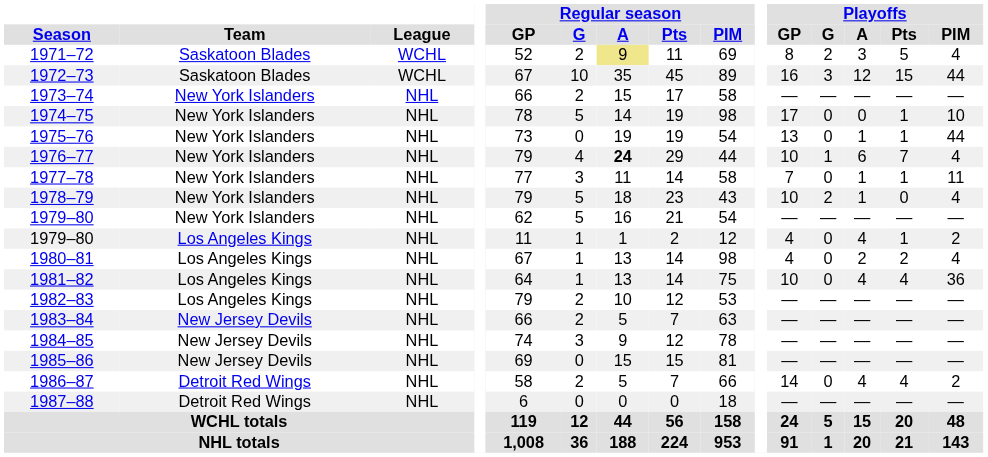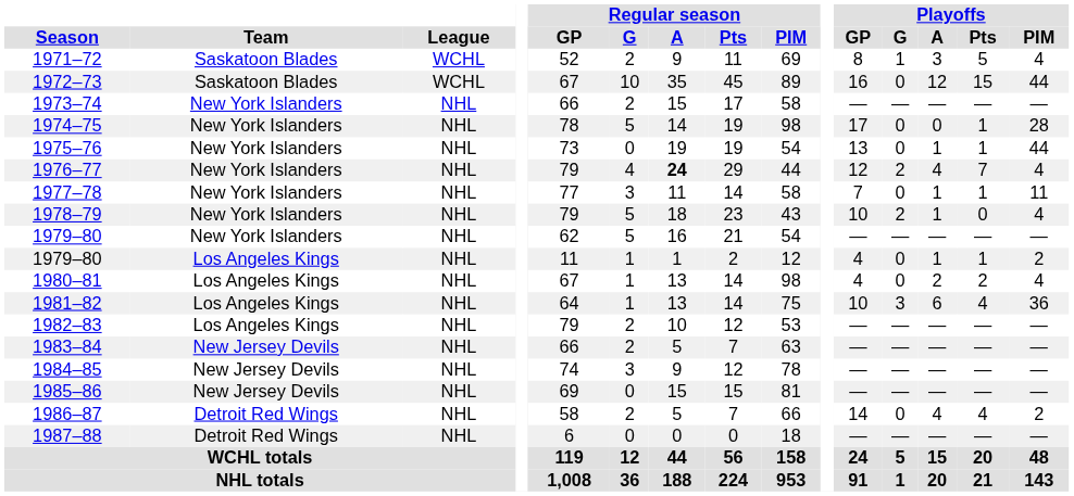1971–72 | Regular season / A: khaki background -> no background
1971–72 | Playoffs / G: 2 -> 1
1972–73 | Playoffs / G: 3 -> 0
1974–75 | Playoffs / PIM: 10 -> 28
1976–77 | Playoffs / GP: 10 -> 12
1976–77 | Playoffs / G: 1 -> 2
1976–77 | Playoffs / A: 6 -> 4
1979–80 / Los Angeles Kings | Playoffs / A: 4 -> 1
1981–82 | Playoffs / G: 0 -> 3
1981–82 | Playoffs / A: 4 -> 6
